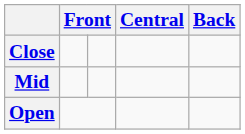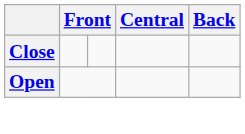- row: Mid
